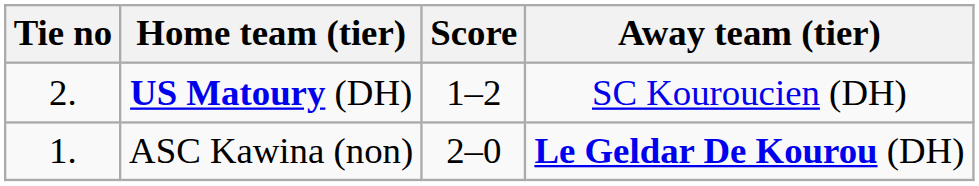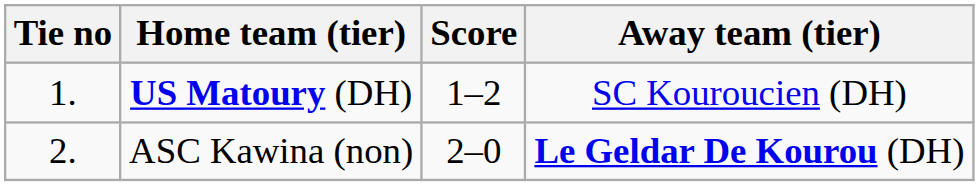US Matoury (DH) | Tie no: 2. -> 1.
ASC Kawina (non) | Tie no: 1. -> 2.
